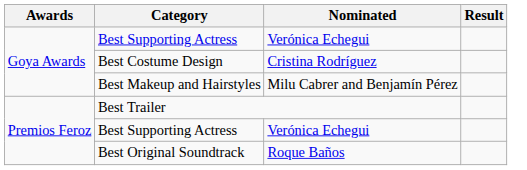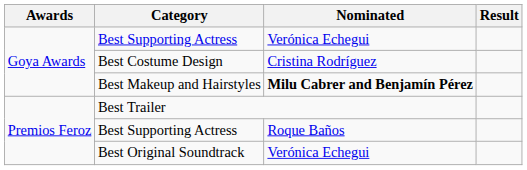Best Makeup and Hairstyles | Nominated: normal -> bold
Premios Feroz / Best Supporting Actress | Nominated: Verónica Echegui -> Roque Baños
Best Original Soundtrack | Nominated: Roque Baños -> Verónica Echegui
